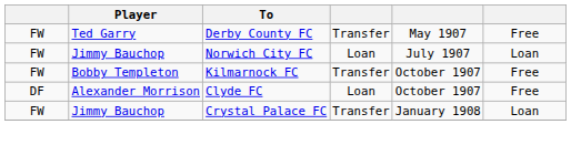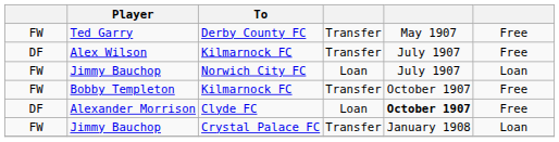+ row: DF | Alex Wilson | Kilmarnock FC | Transfer | July 1907 | Free
Alexander Morrison | column 5: normal -> bold
